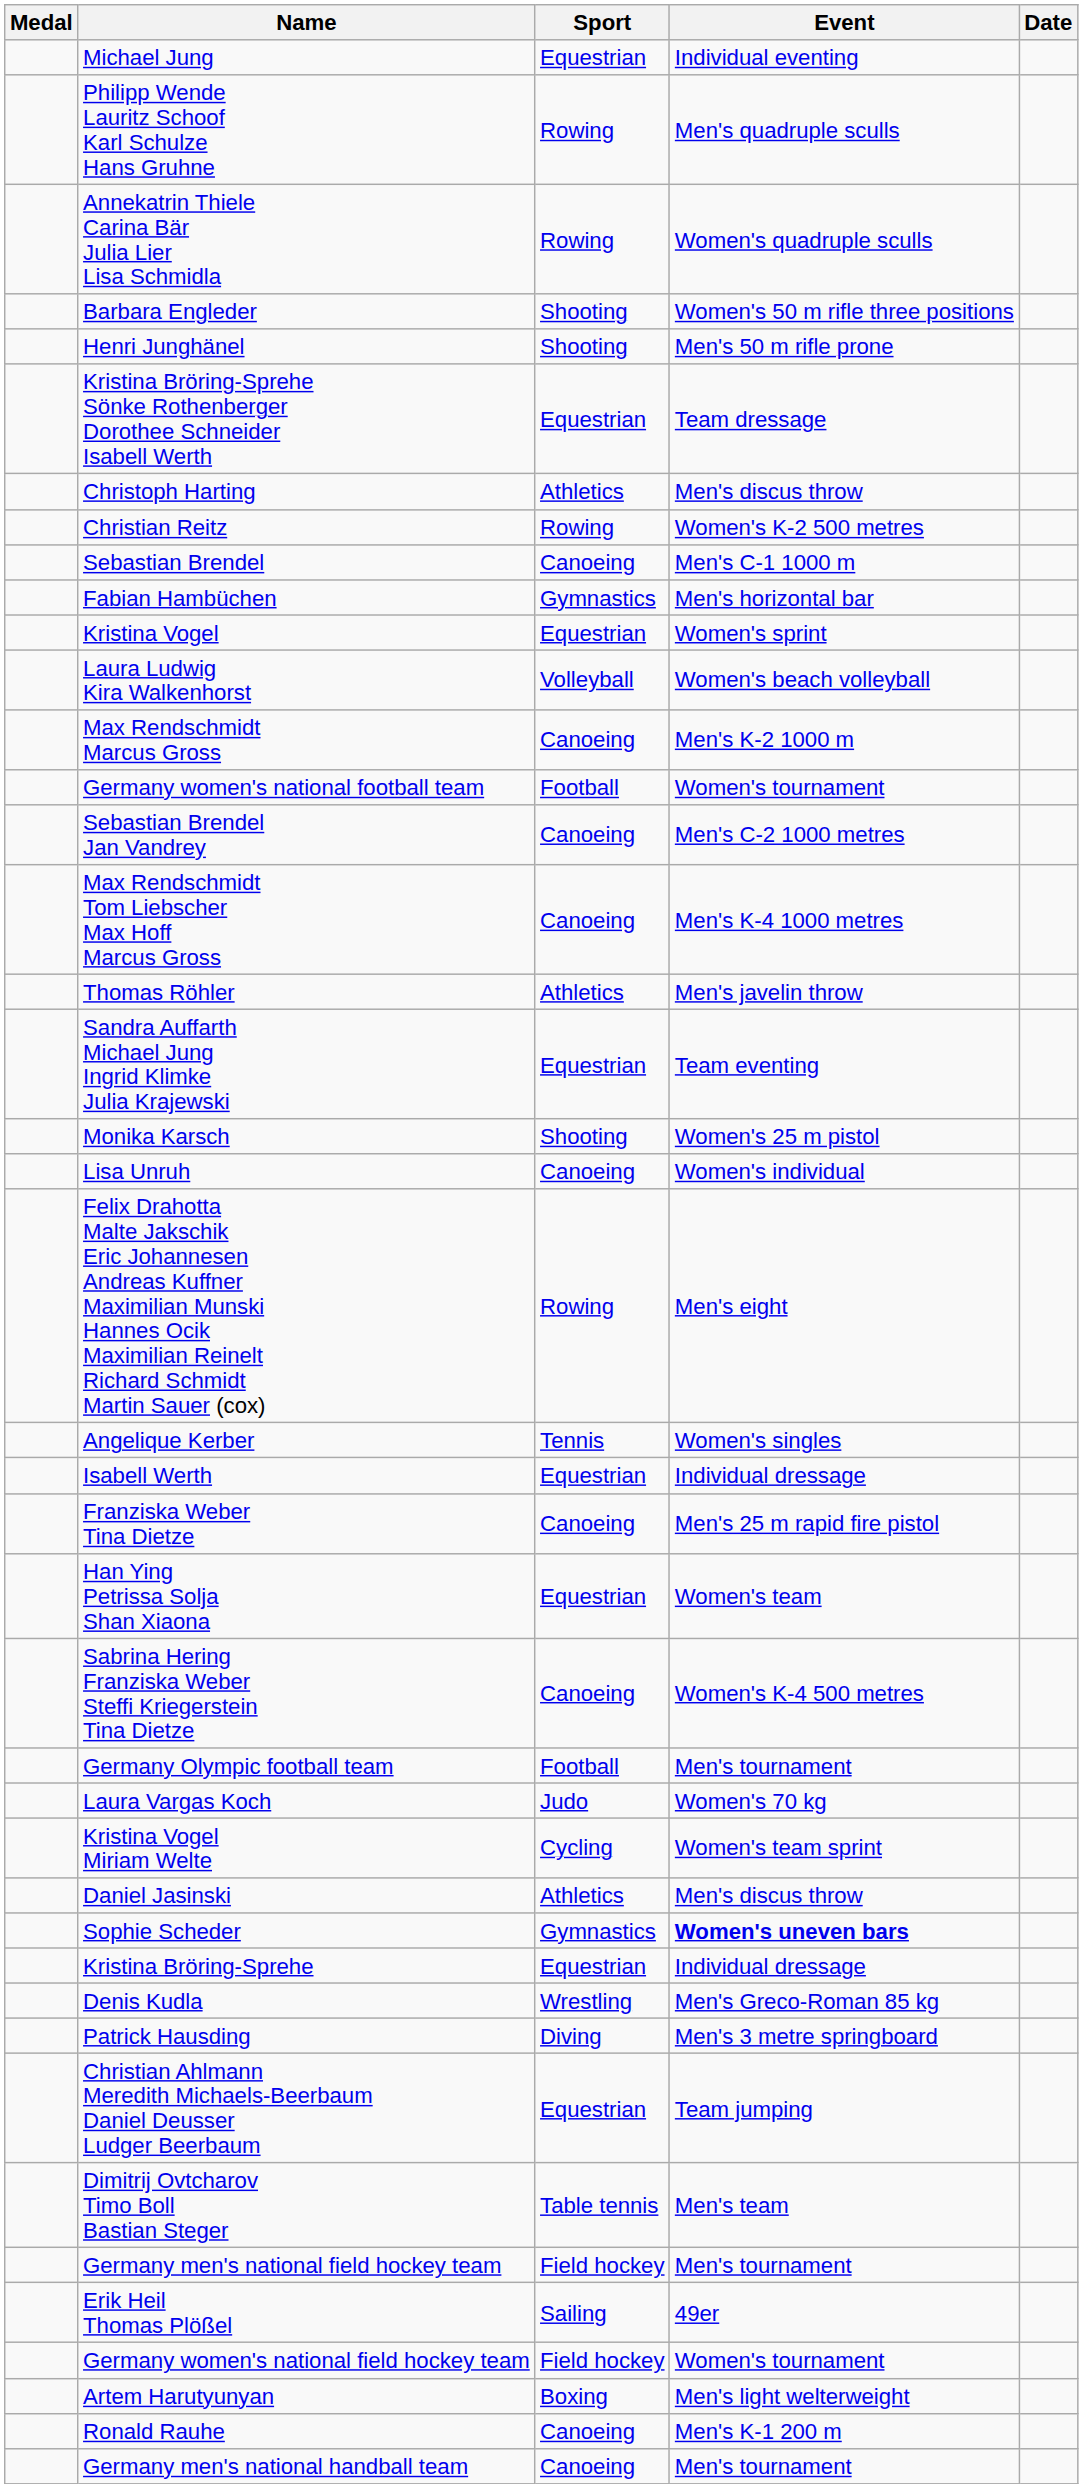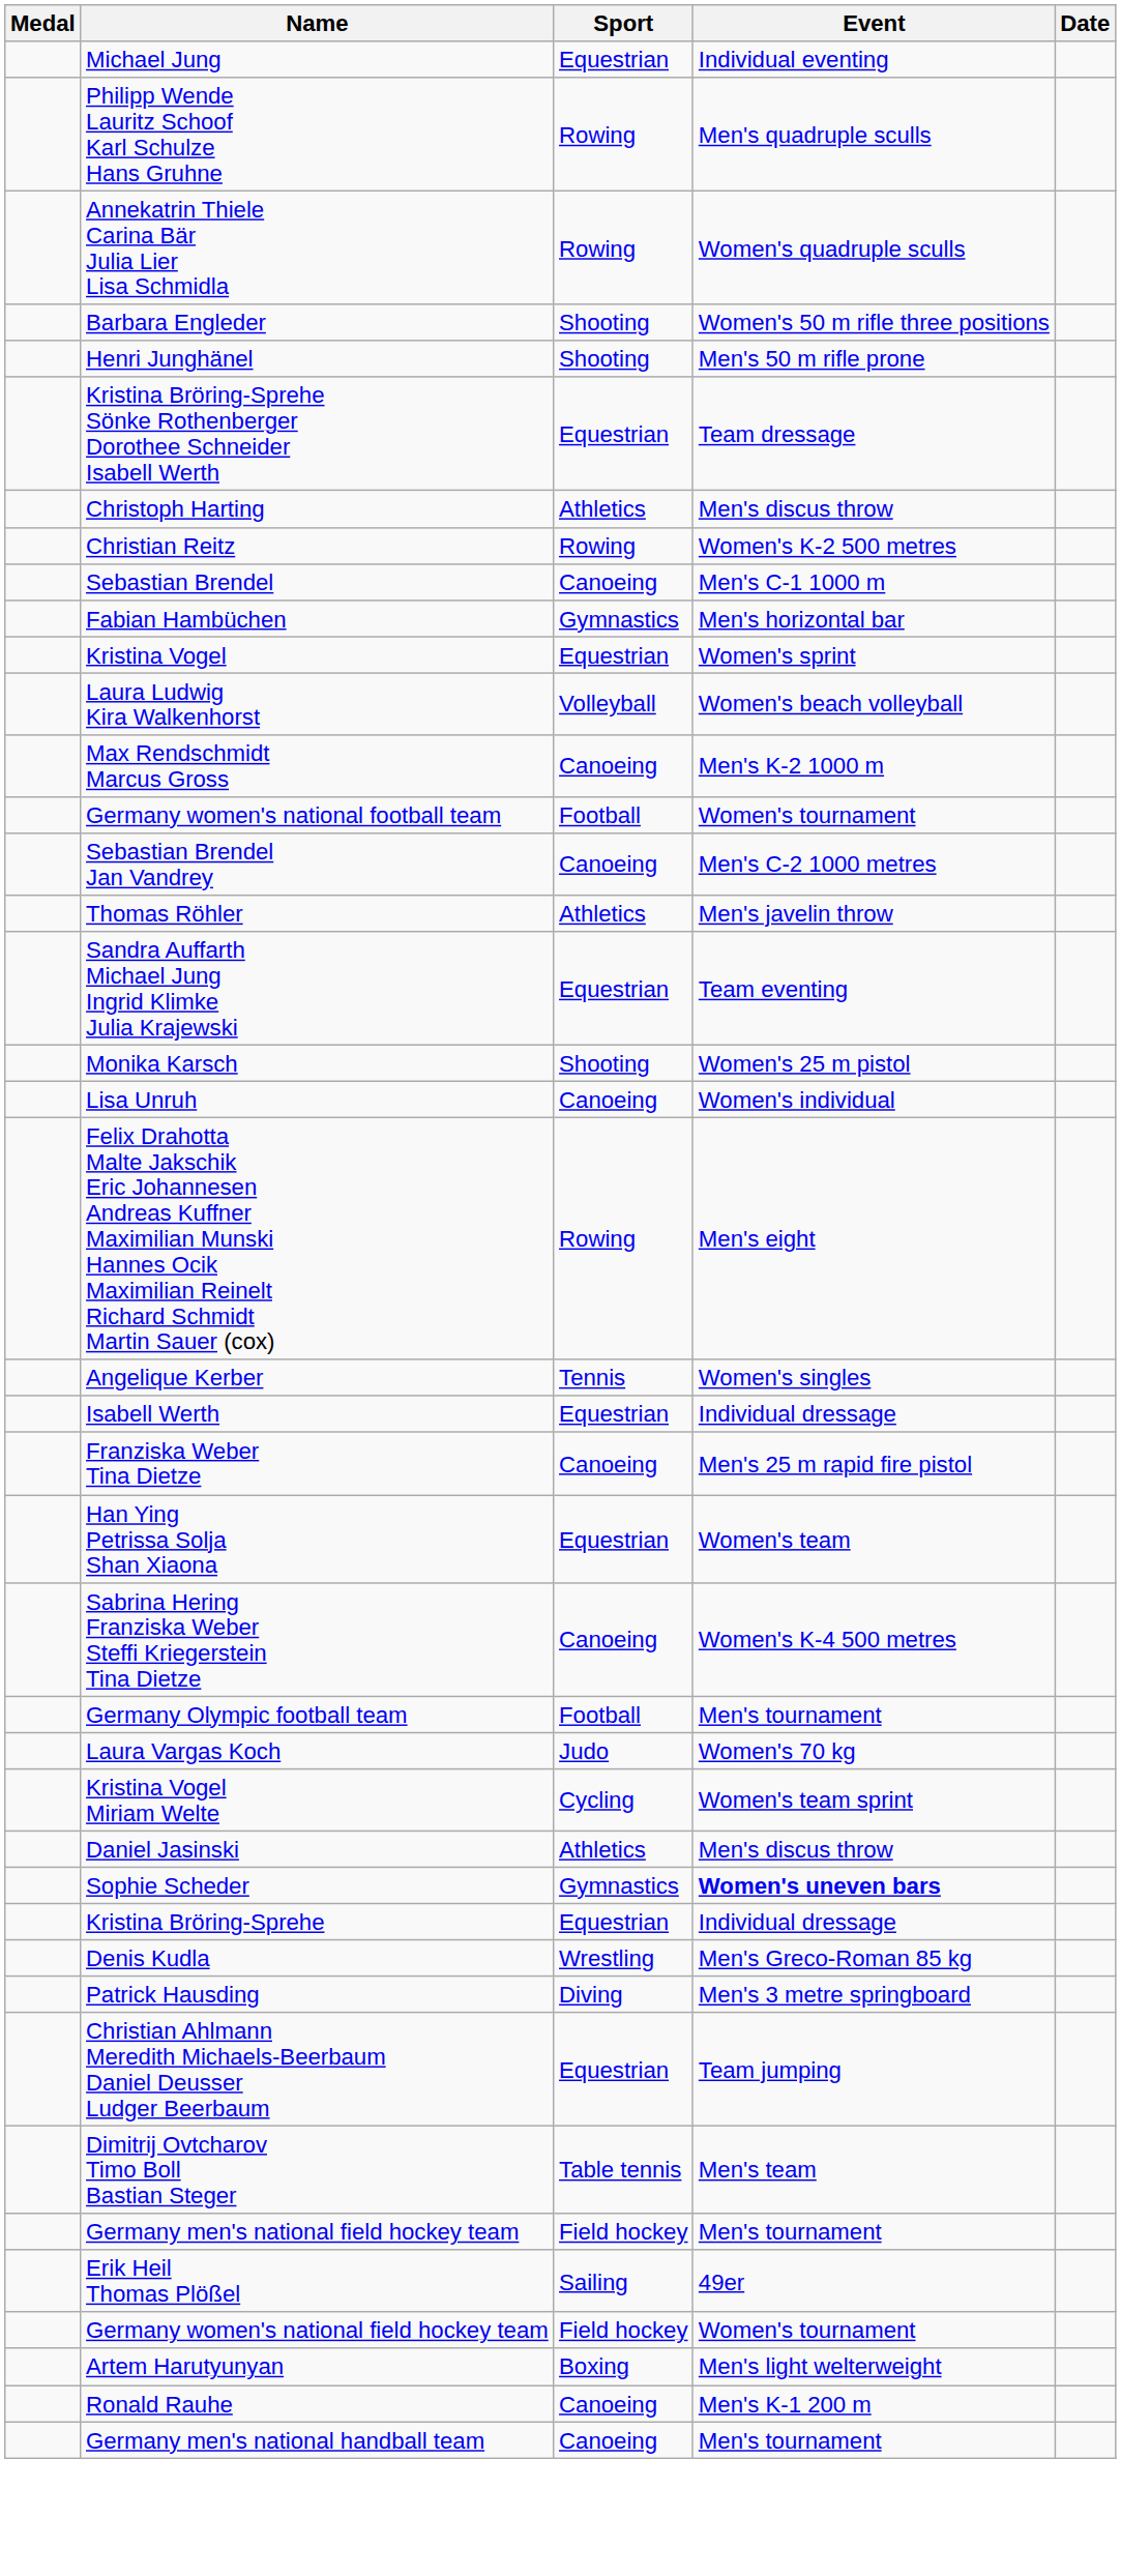- row: Max Rendschmidt Tom Liebscher Max Hoff Marcus Gross | Canoeing | Men's K-4 1000 metres
